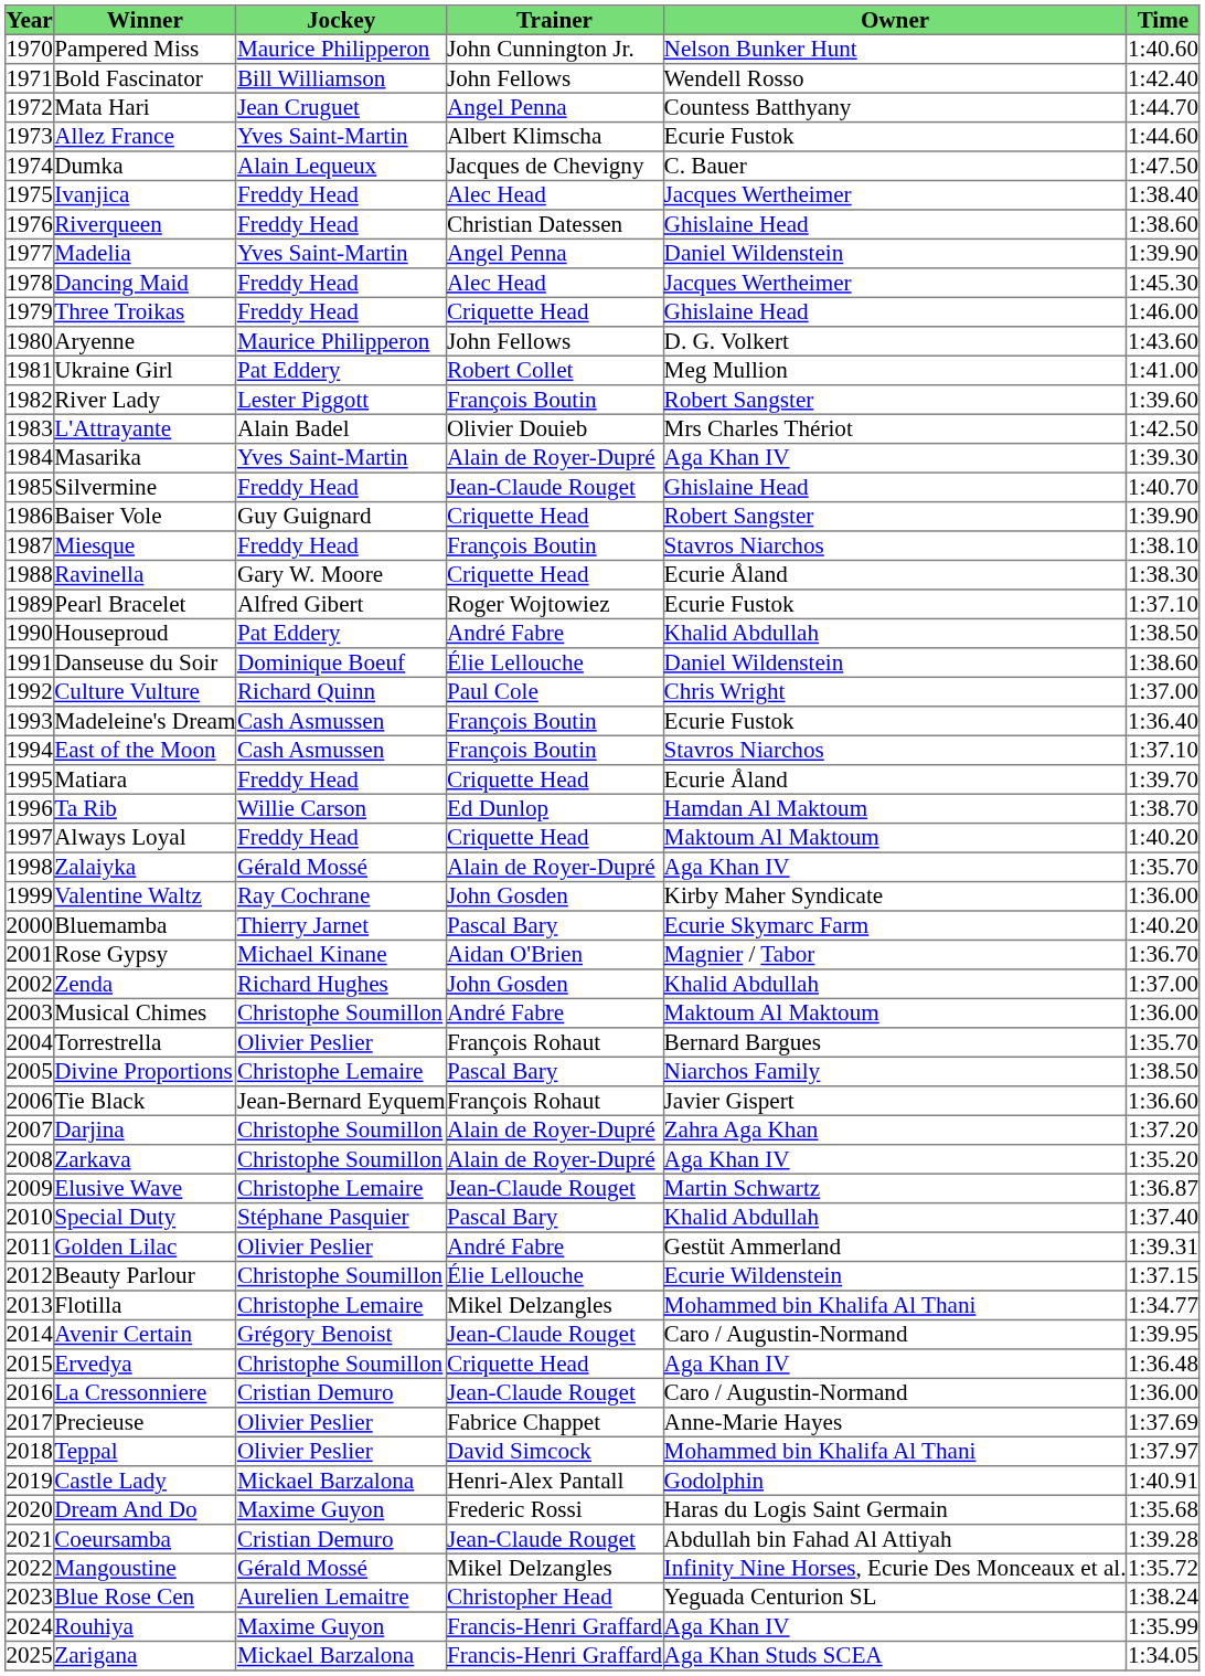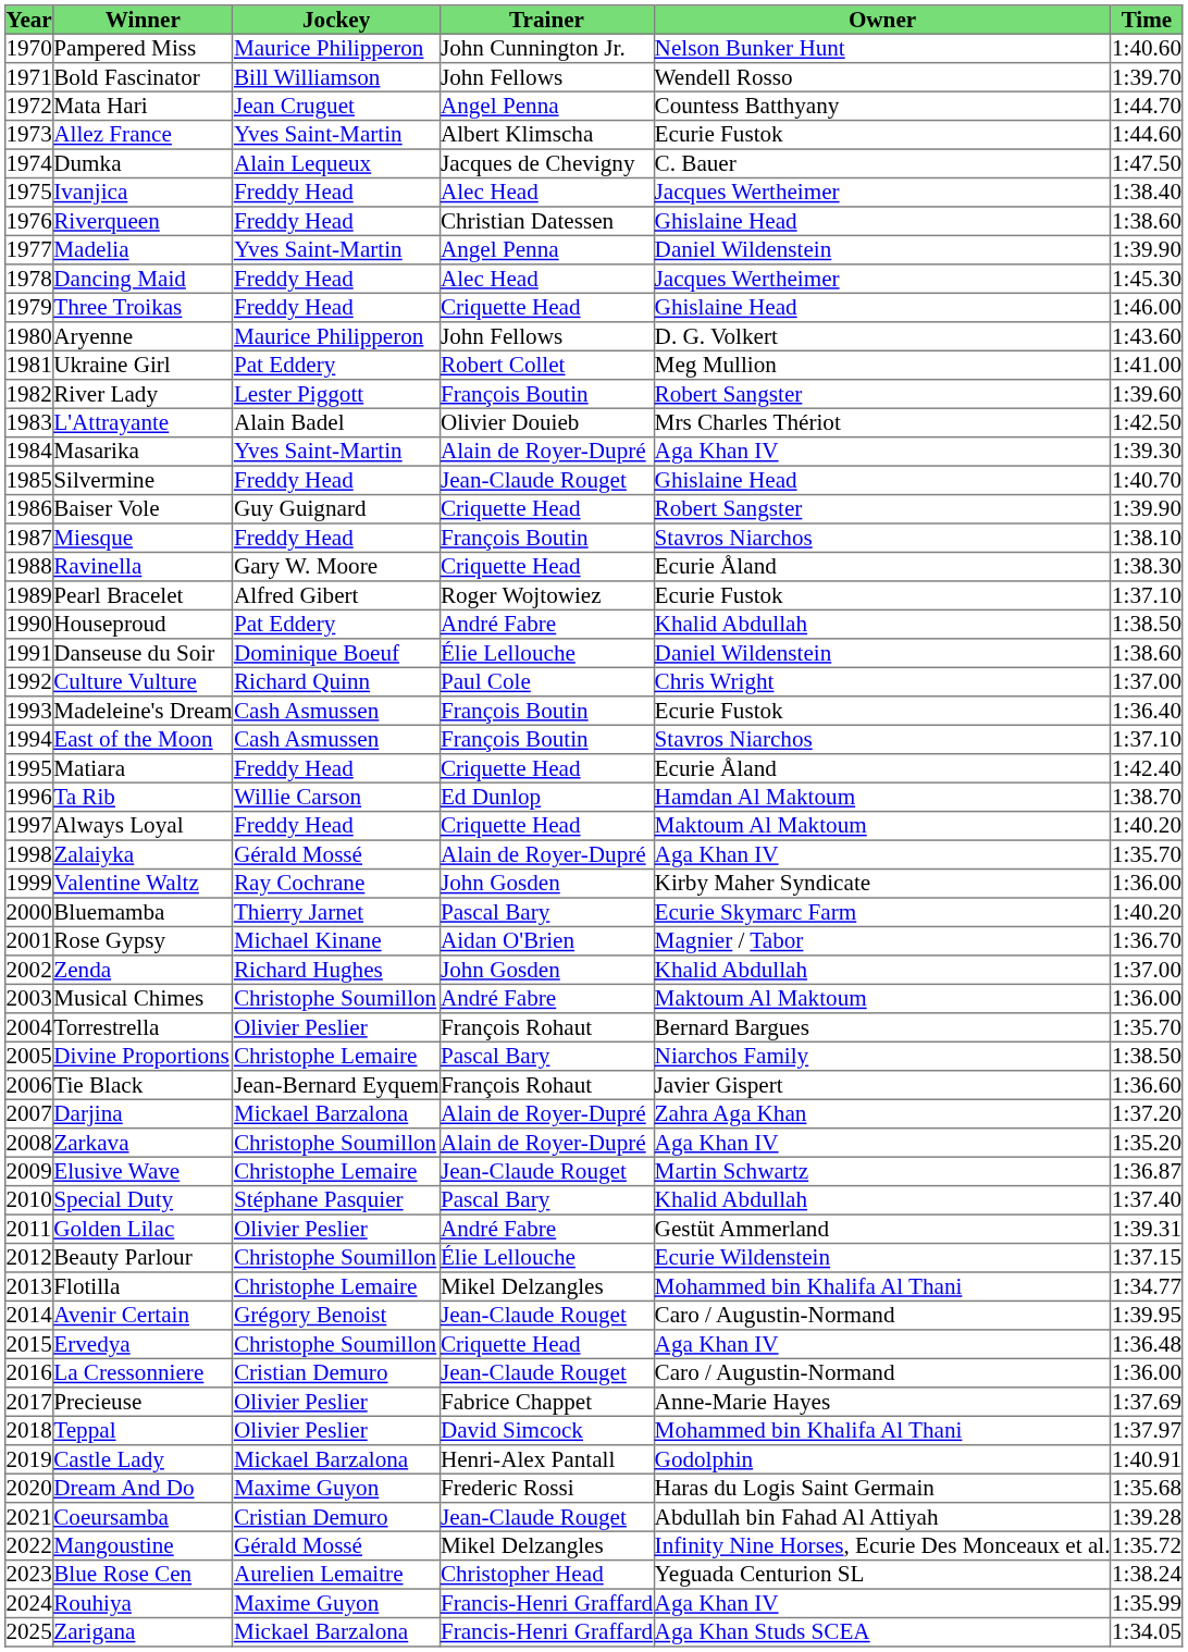Bold Fascinator | Time: 1:42.40 -> 1:39.70
Matiara | Time: 1:39.70 -> 1:42.40
Darjina | Jockey: Christophe Soumillon -> Mickael Barzalona
